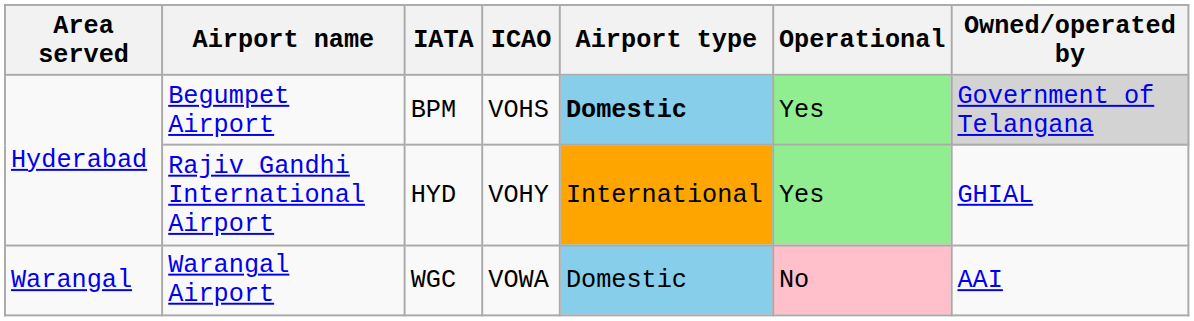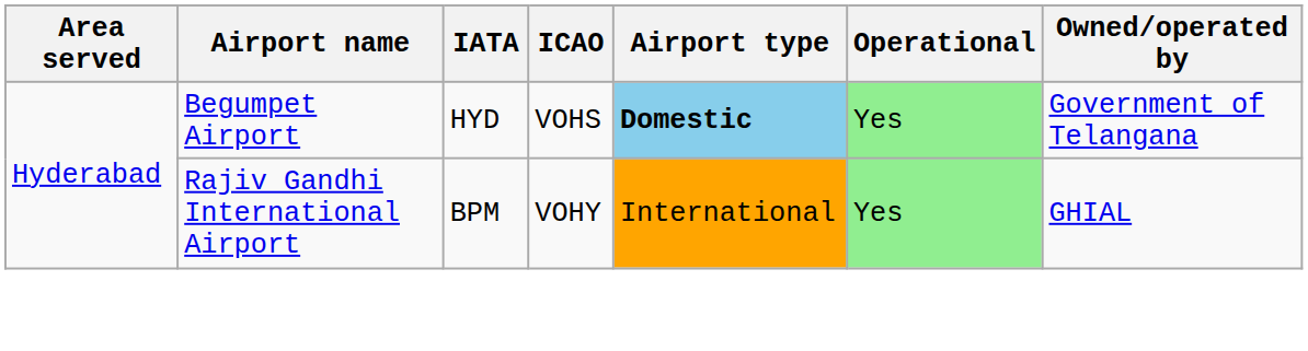Begumpet Airport | IATA: BPM -> HYD
Begumpet Airport | Owned/operated by: lightgrey background -> no background
Rajiv Gandhi International Airport | IATA: HYD -> BPM
- row: Warangal | Warangal Airport | WGC | VOWA | Domestic | No | AAI
